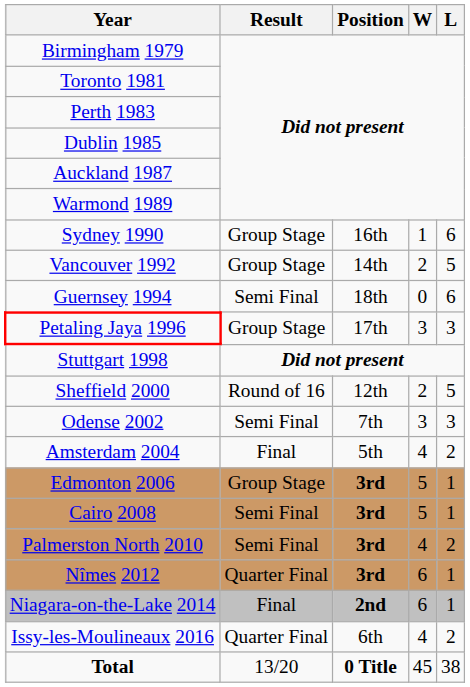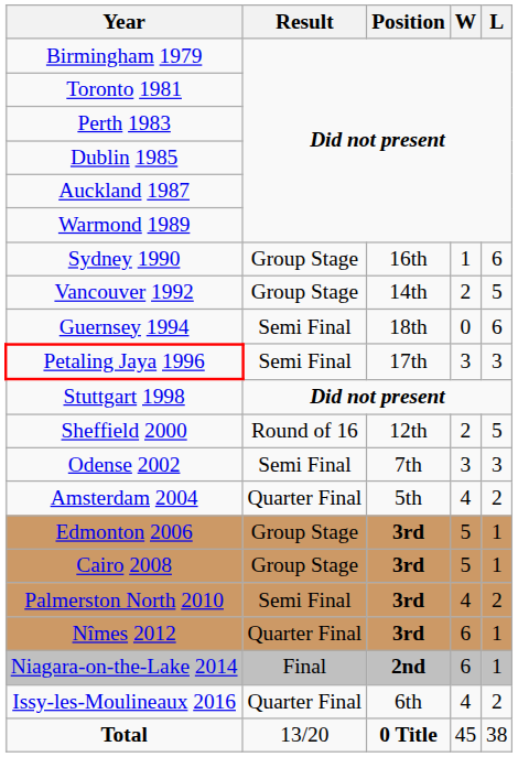Petaling Jaya 1996 | Result: Group Stage -> Semi Final
Amsterdam 2004 | Result: Final -> Quarter Final
Cairo 2008 | Result: Semi Final -> Group Stage
